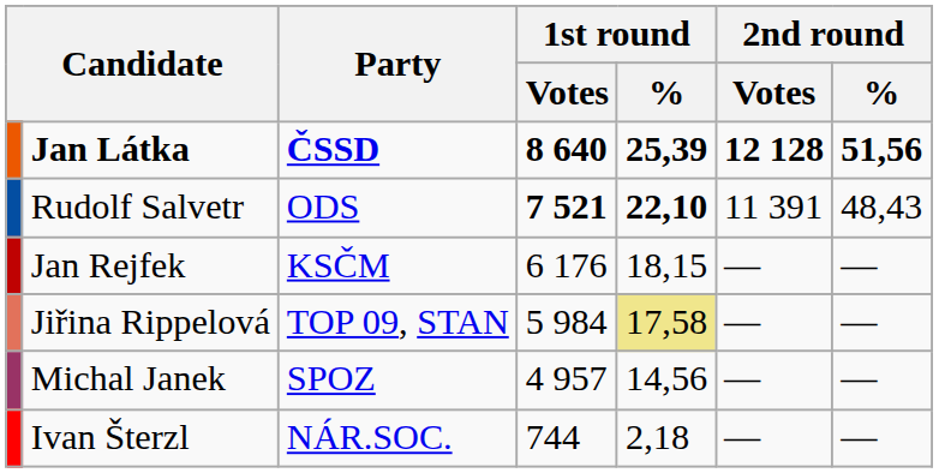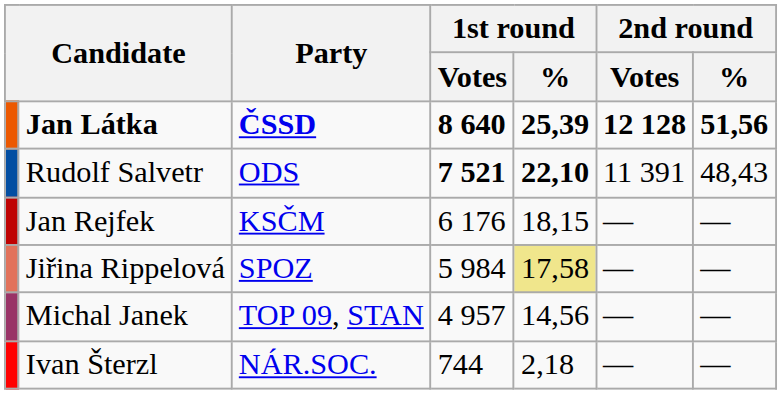Jiřina Rippelová | Party: TOP 09, STAN -> SPOZ
Michal Janek | Party: SPOZ -> TOP 09, STAN
